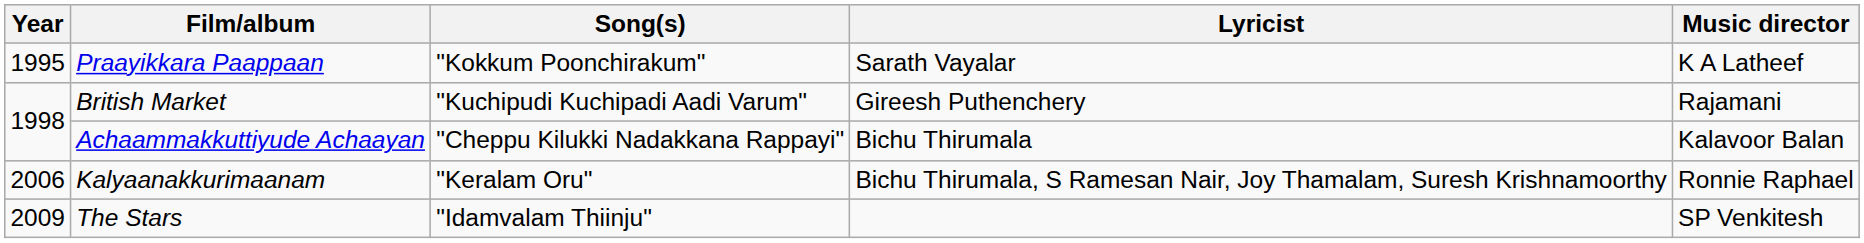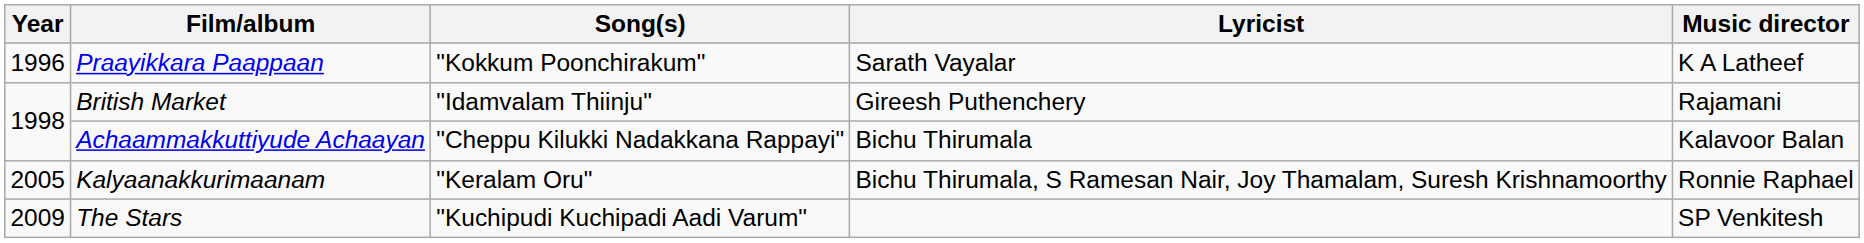Praayikkara Paappaan | Year: 1995 -> 1996
British Market | Song(s): "Kuchipudi Kuchipadi Aadi Varum" -> "Idamvalam Thiinju"
Kalyaanakkurimaanam | Year: 2006 -> 2005
The Stars | Song(s): "Idamvalam Thiinju" -> "Kuchipudi Kuchipadi Aadi Varum"
